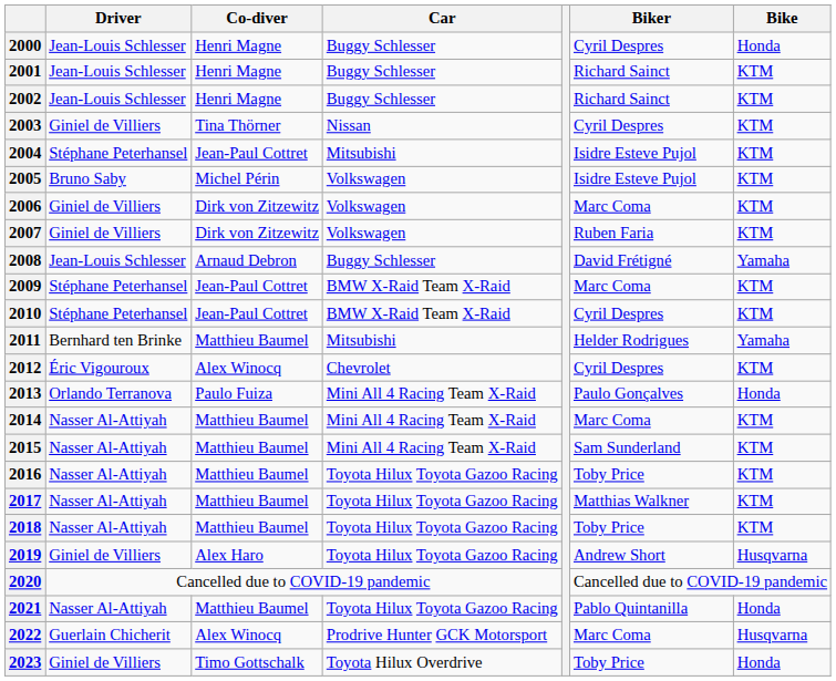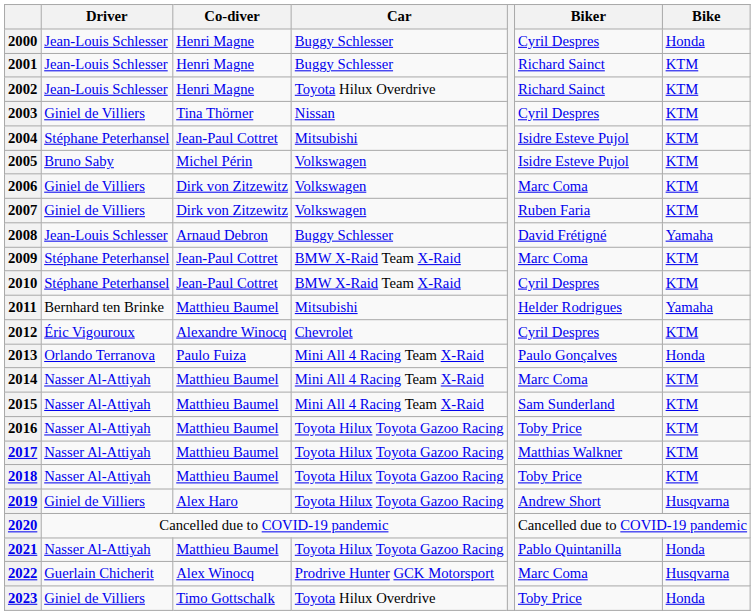2002 | Car: Buggy Schlesser -> Toyota Hilux Overdrive
2012 | Co-diver: Alex Winocq -> Alexandre Winocq
